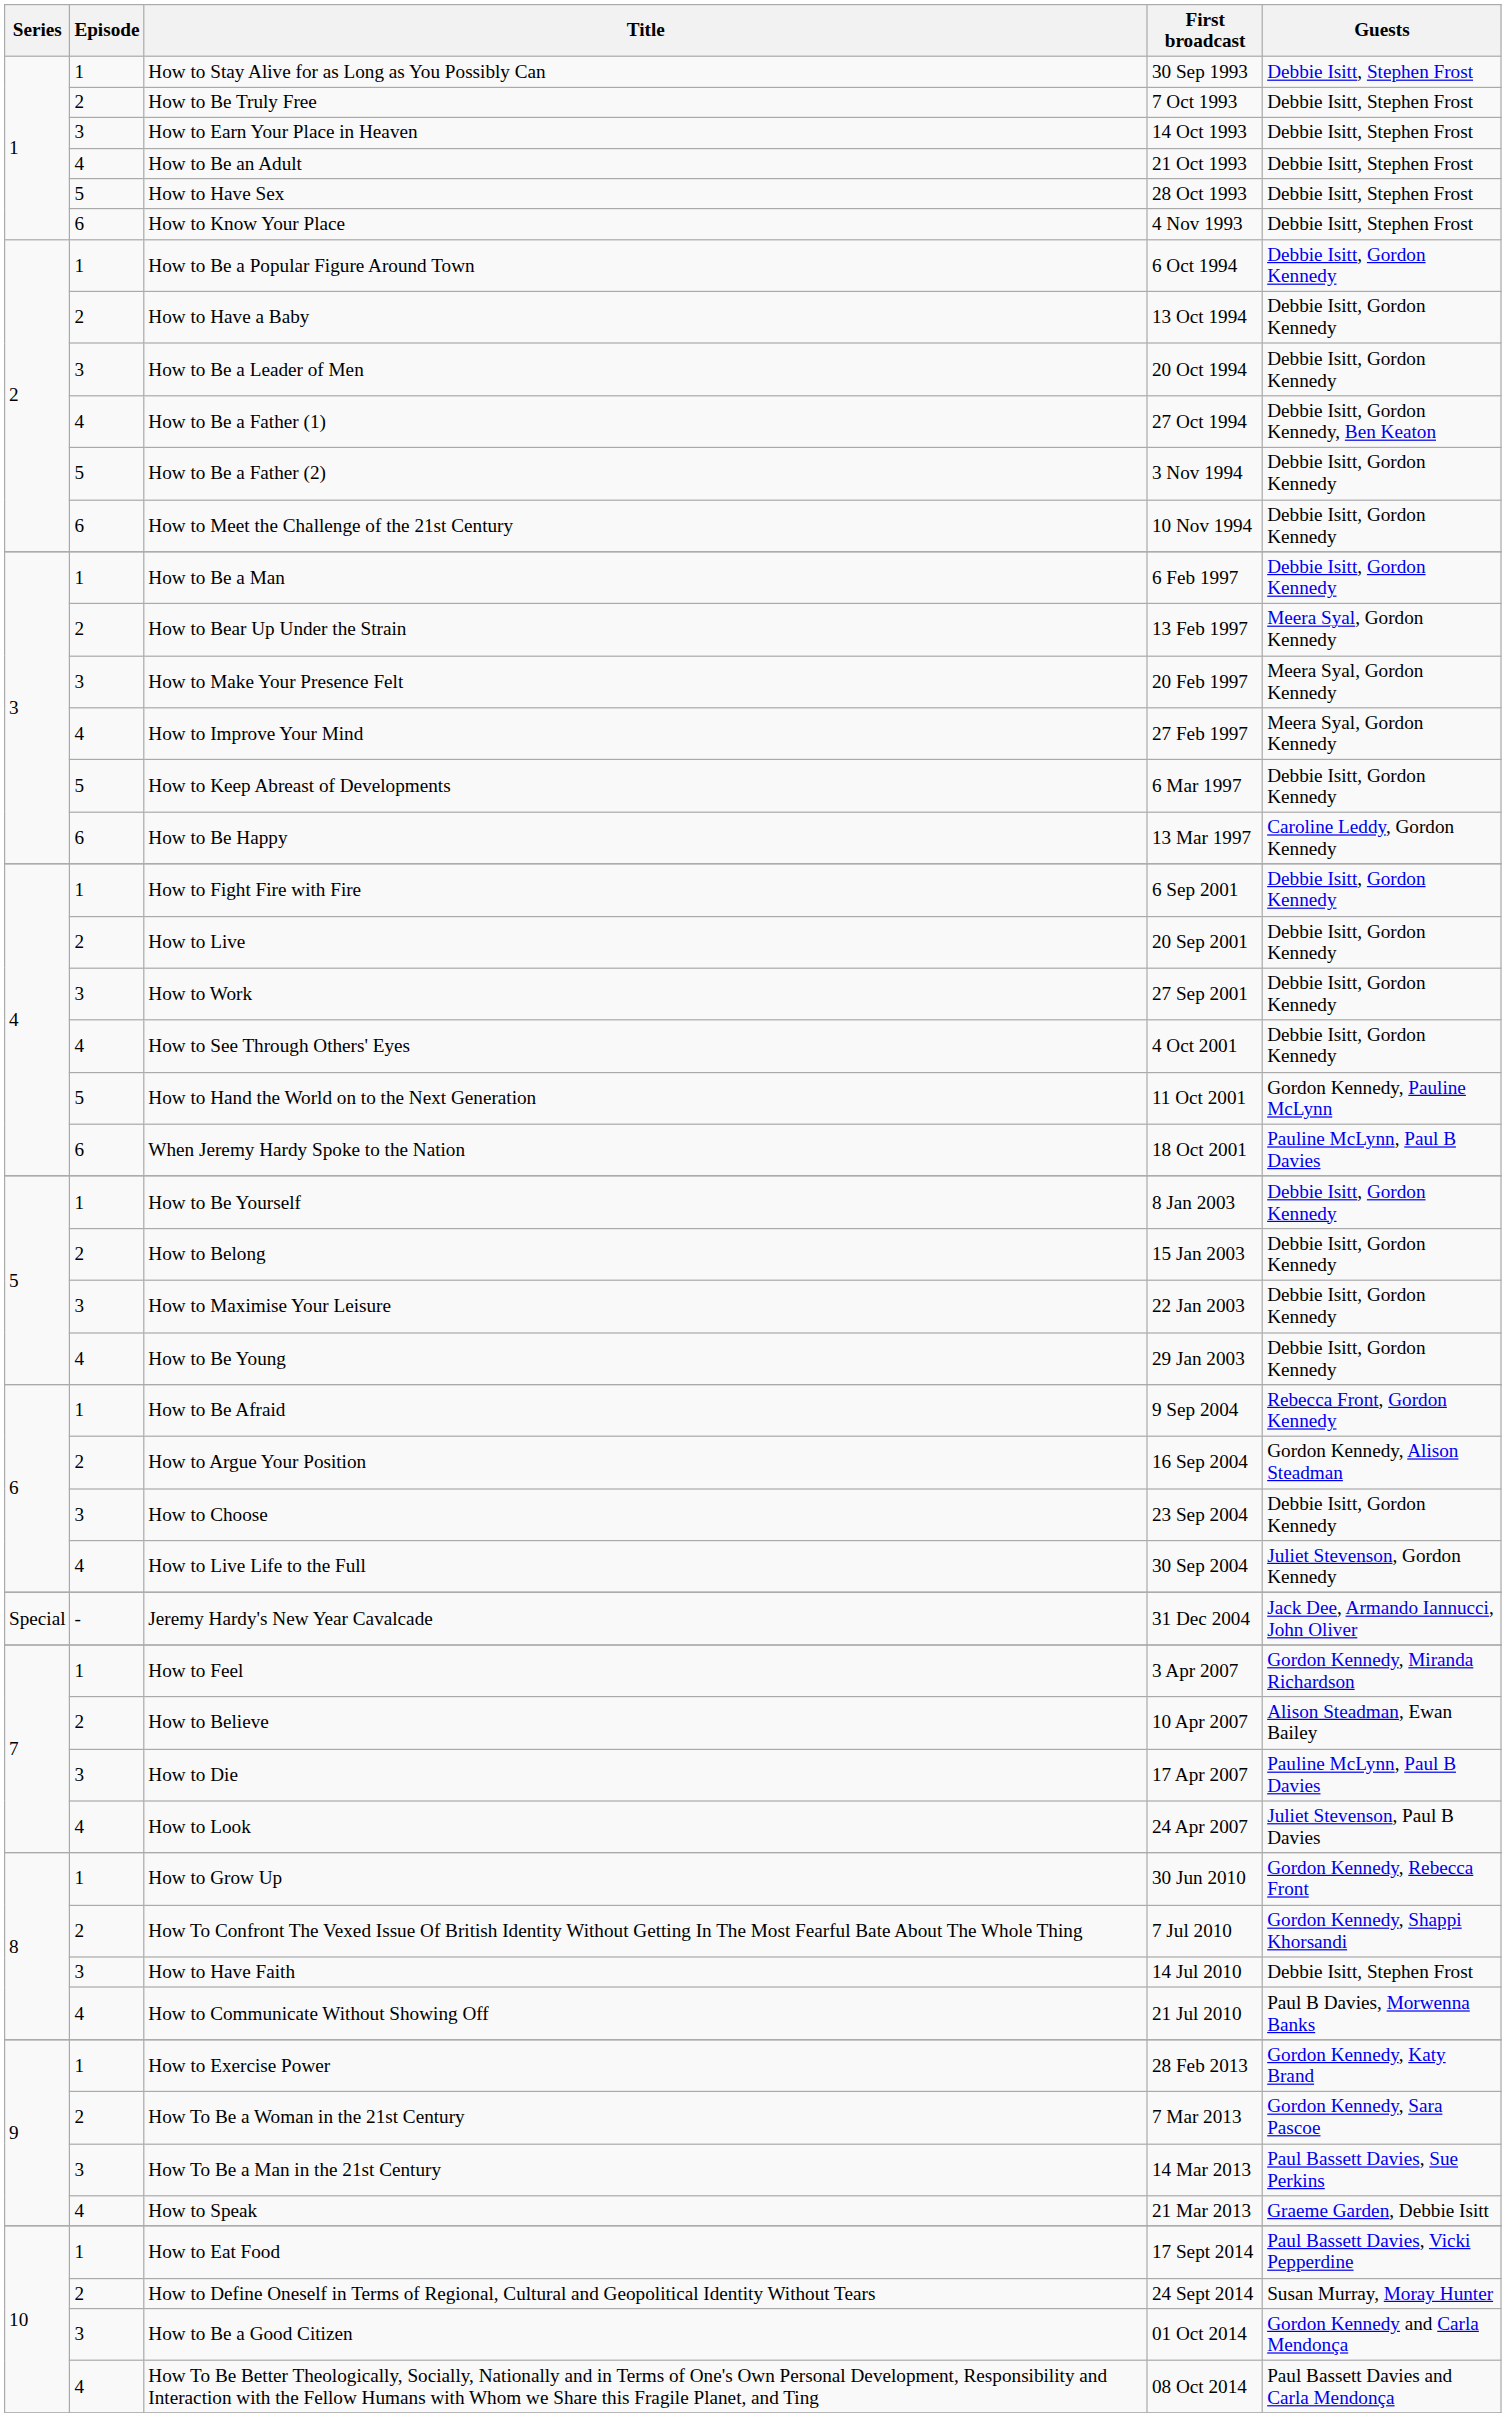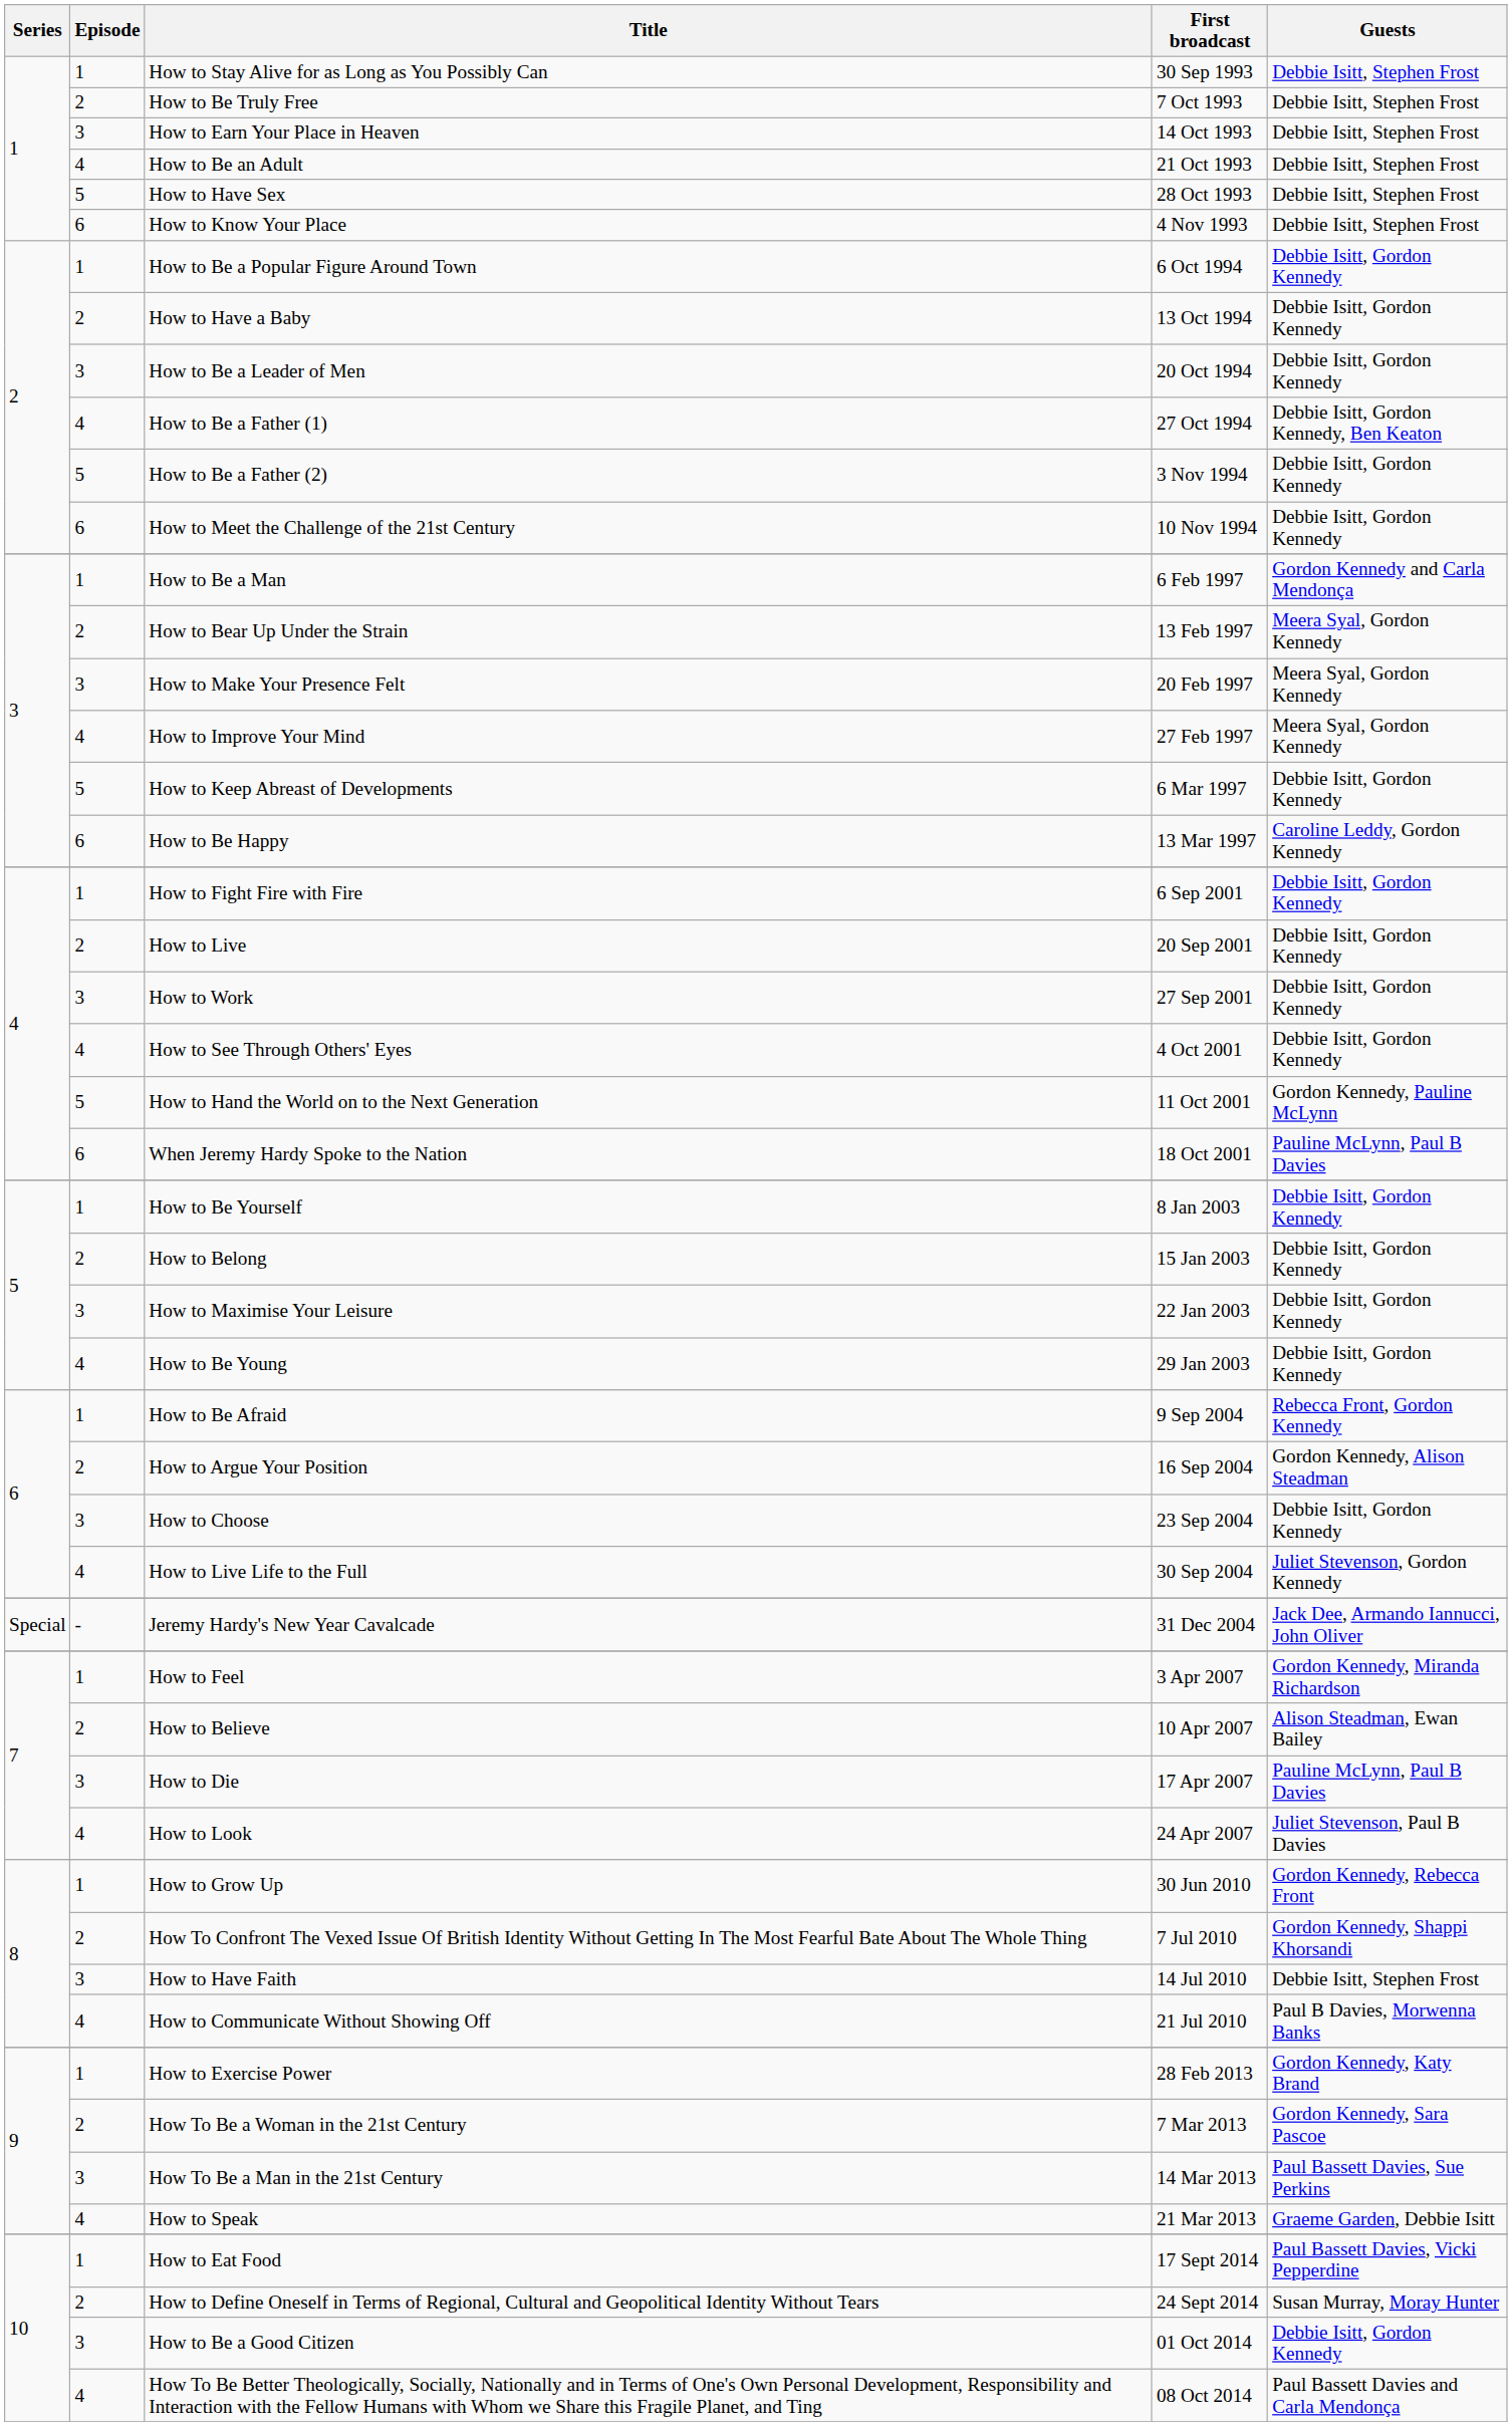How to Be a Man | Guests: Debbie Isitt, Gordon Kennedy -> Gordon Kennedy and Carla Mendonça
How to Be a Good Citizen | Guests: Gordon Kennedy and Carla Mendonça -> Debbie Isitt, Gordon Kennedy
